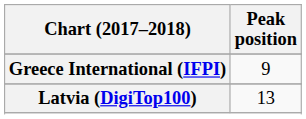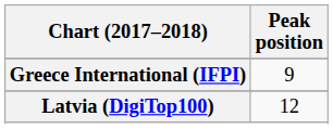Latvia (DigiTop100) | Peak position: 13 -> 12
